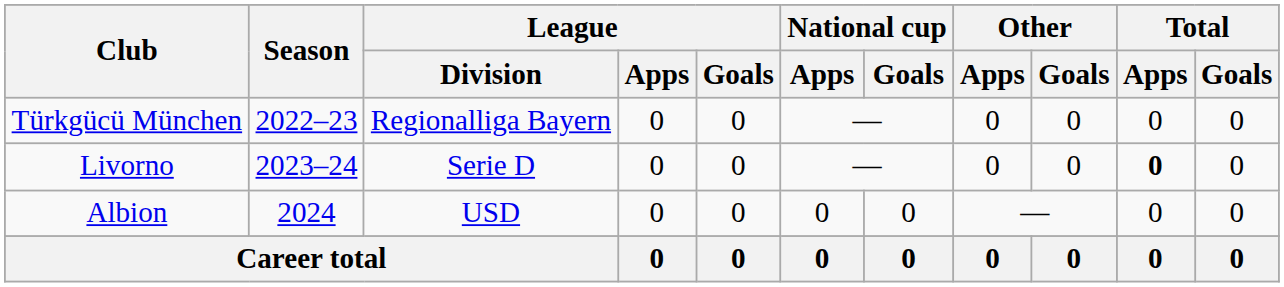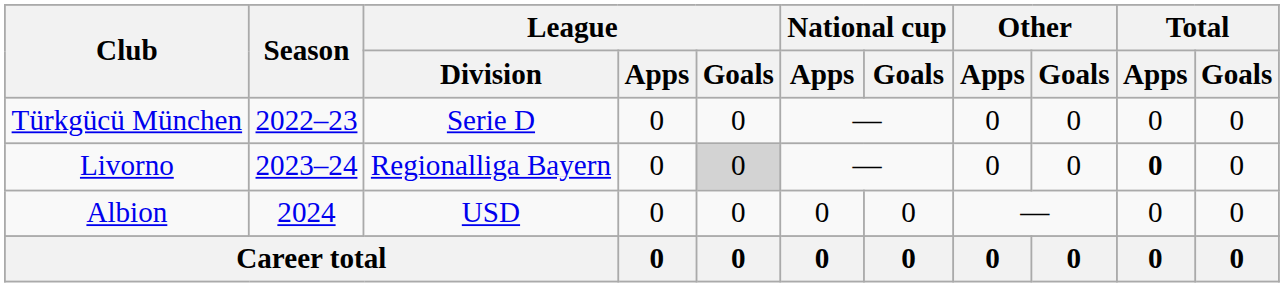Türkgücü München | League / Division: Regionalliga Bayern -> Serie D
Livorno | League / Division: Serie D -> Regionalliga Bayern
Livorno | League / Goals: no background -> lightgrey background
